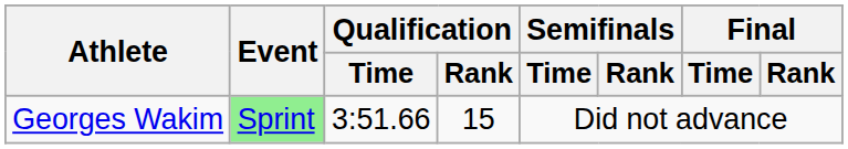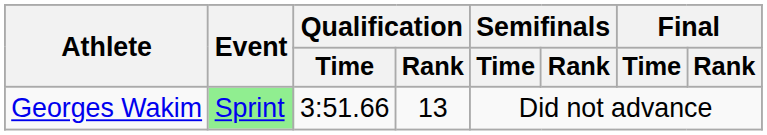Georges Wakim | Qualification / Rank: 15 -> 13
